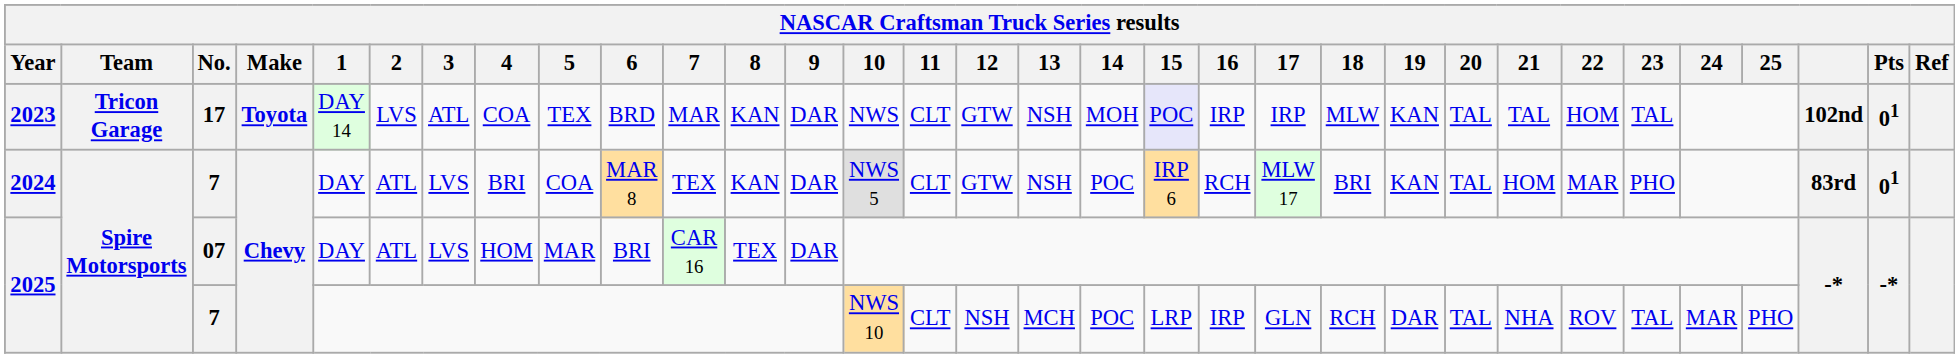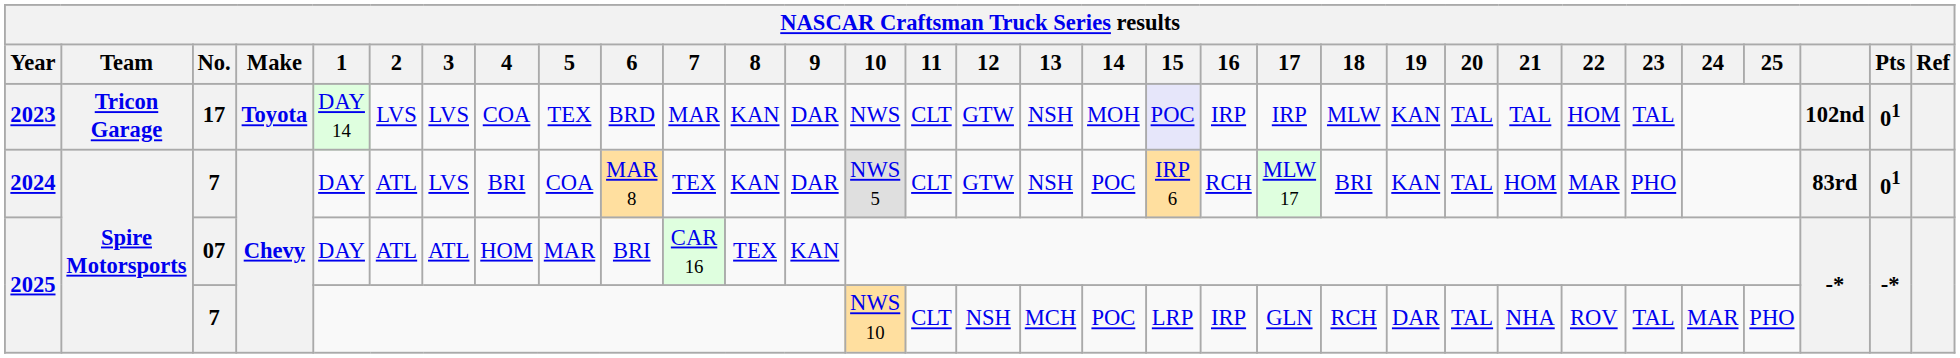2023 | 3: ATL -> LVS
2025 / 07 | 3: LVS -> ATL
2025 / 07 | 9: DAR -> KAN
